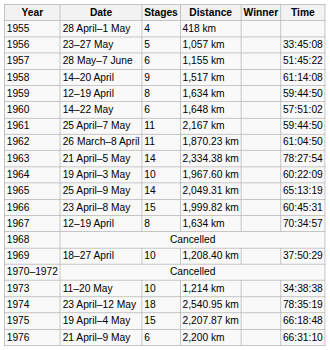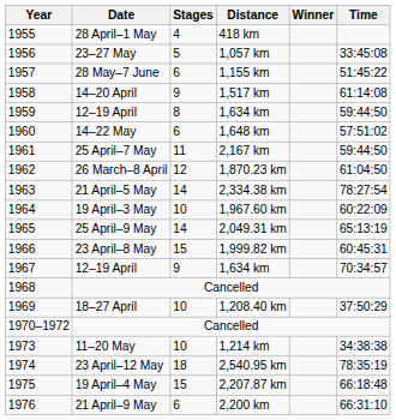26 March–8 April | Stages: 11 -> 12
1967 / 12–19 April | Stages: 8 -> 9
